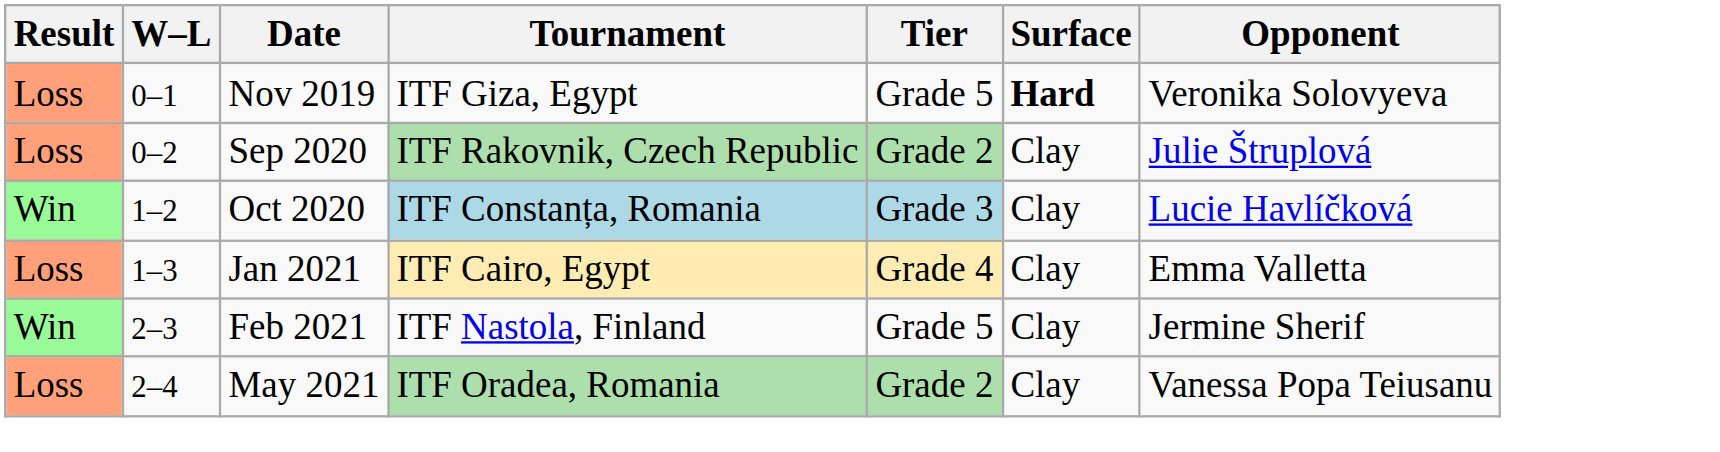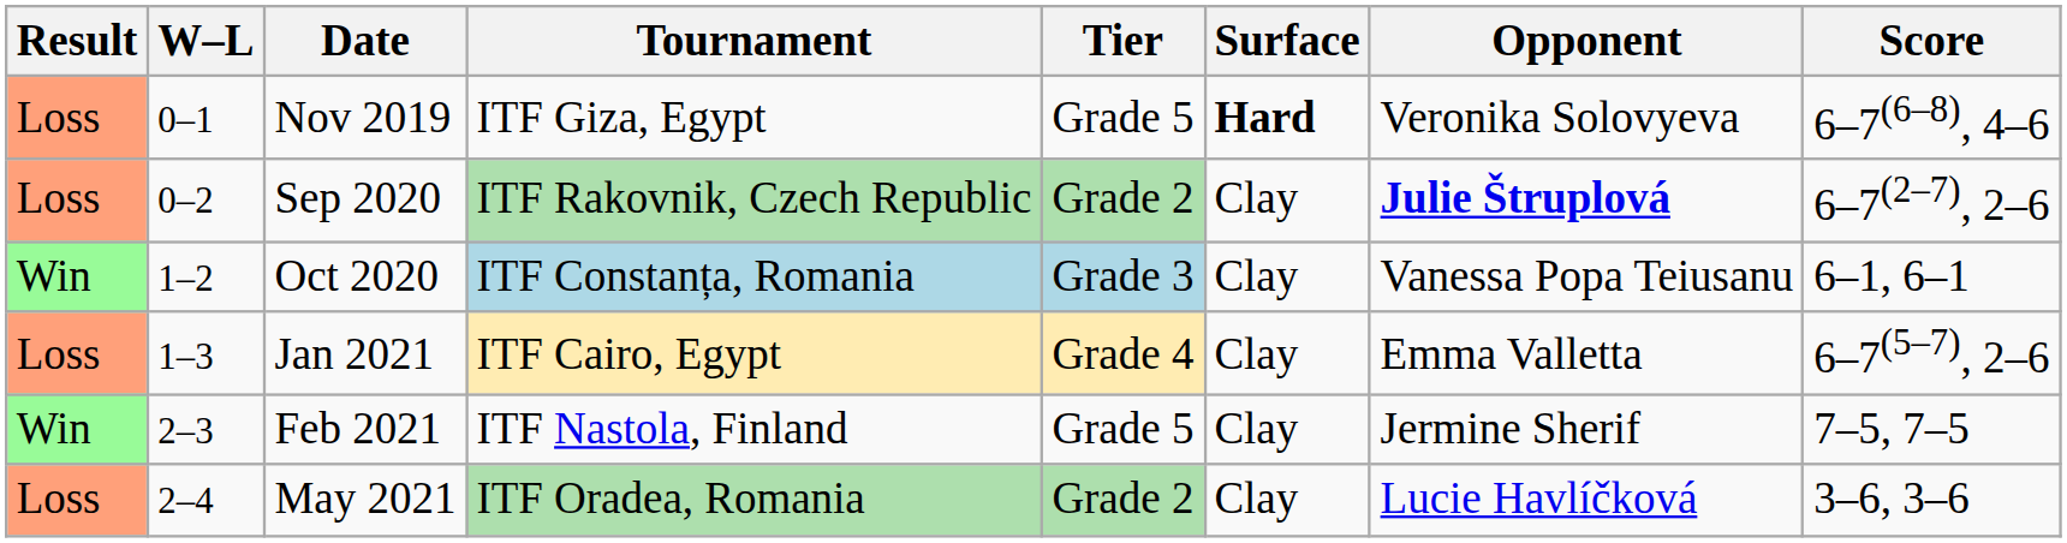+ column: Score | 6–7(6–8), 4–6 | 6–7(2–7), 2–6 | 6–1, 6–1 | 6–7(5–7), 2–6 | 7–5, 7–5 | 3–6, 3–6
Sep 2020 | Opponent: normal -> bold
Oct 2020 | Opponent: Lucie Havlíčková -> Vanessa Popa Teiusanu
May 2021 | Opponent: Vanessa Popa Teiusanu -> Lucie Havlíčková
